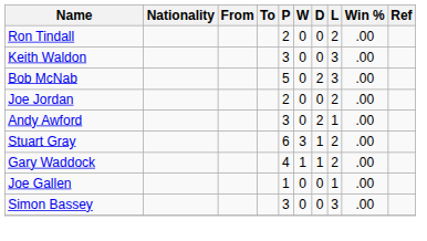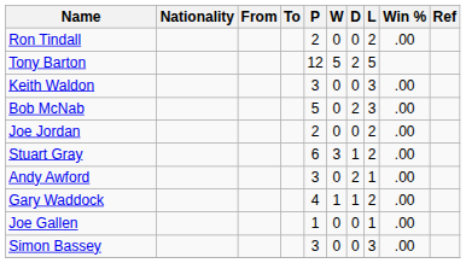+ row: Tony Barton | 12 | 5 | 2 | 5
rows swapped: Stuart Gray <-> Andy Awford
